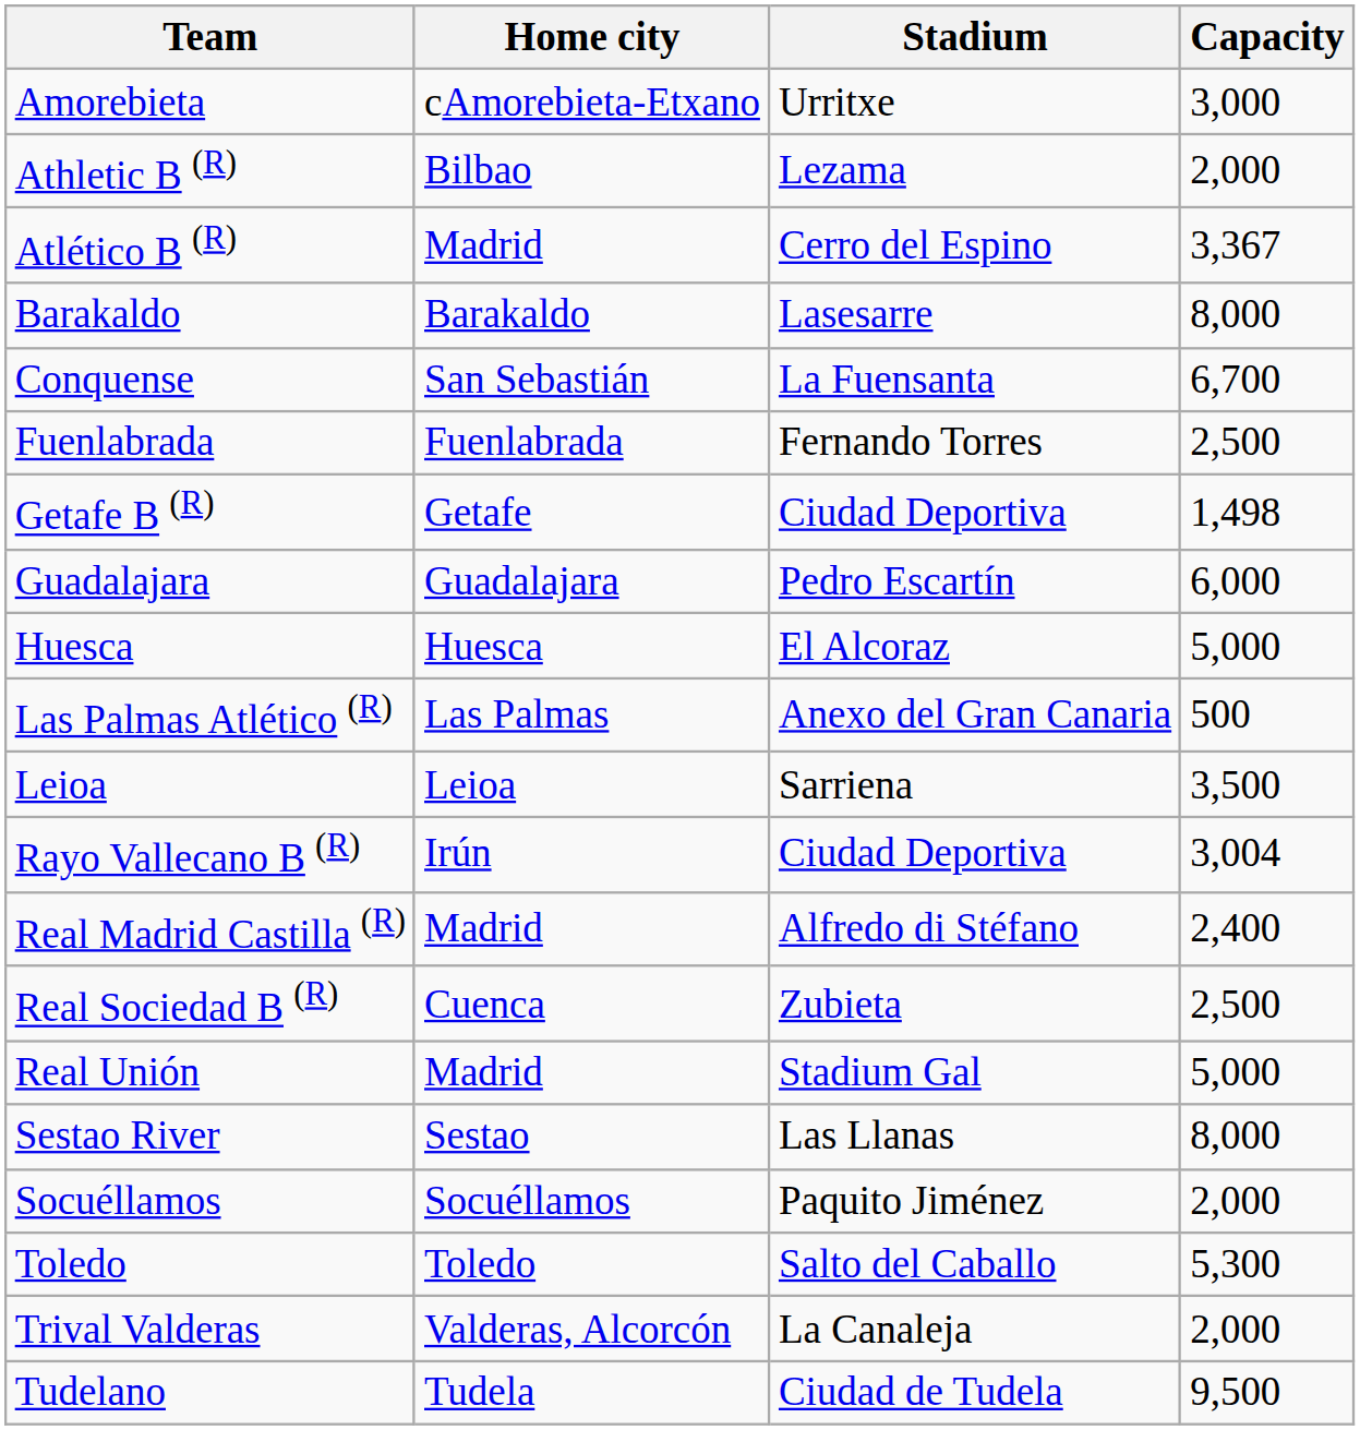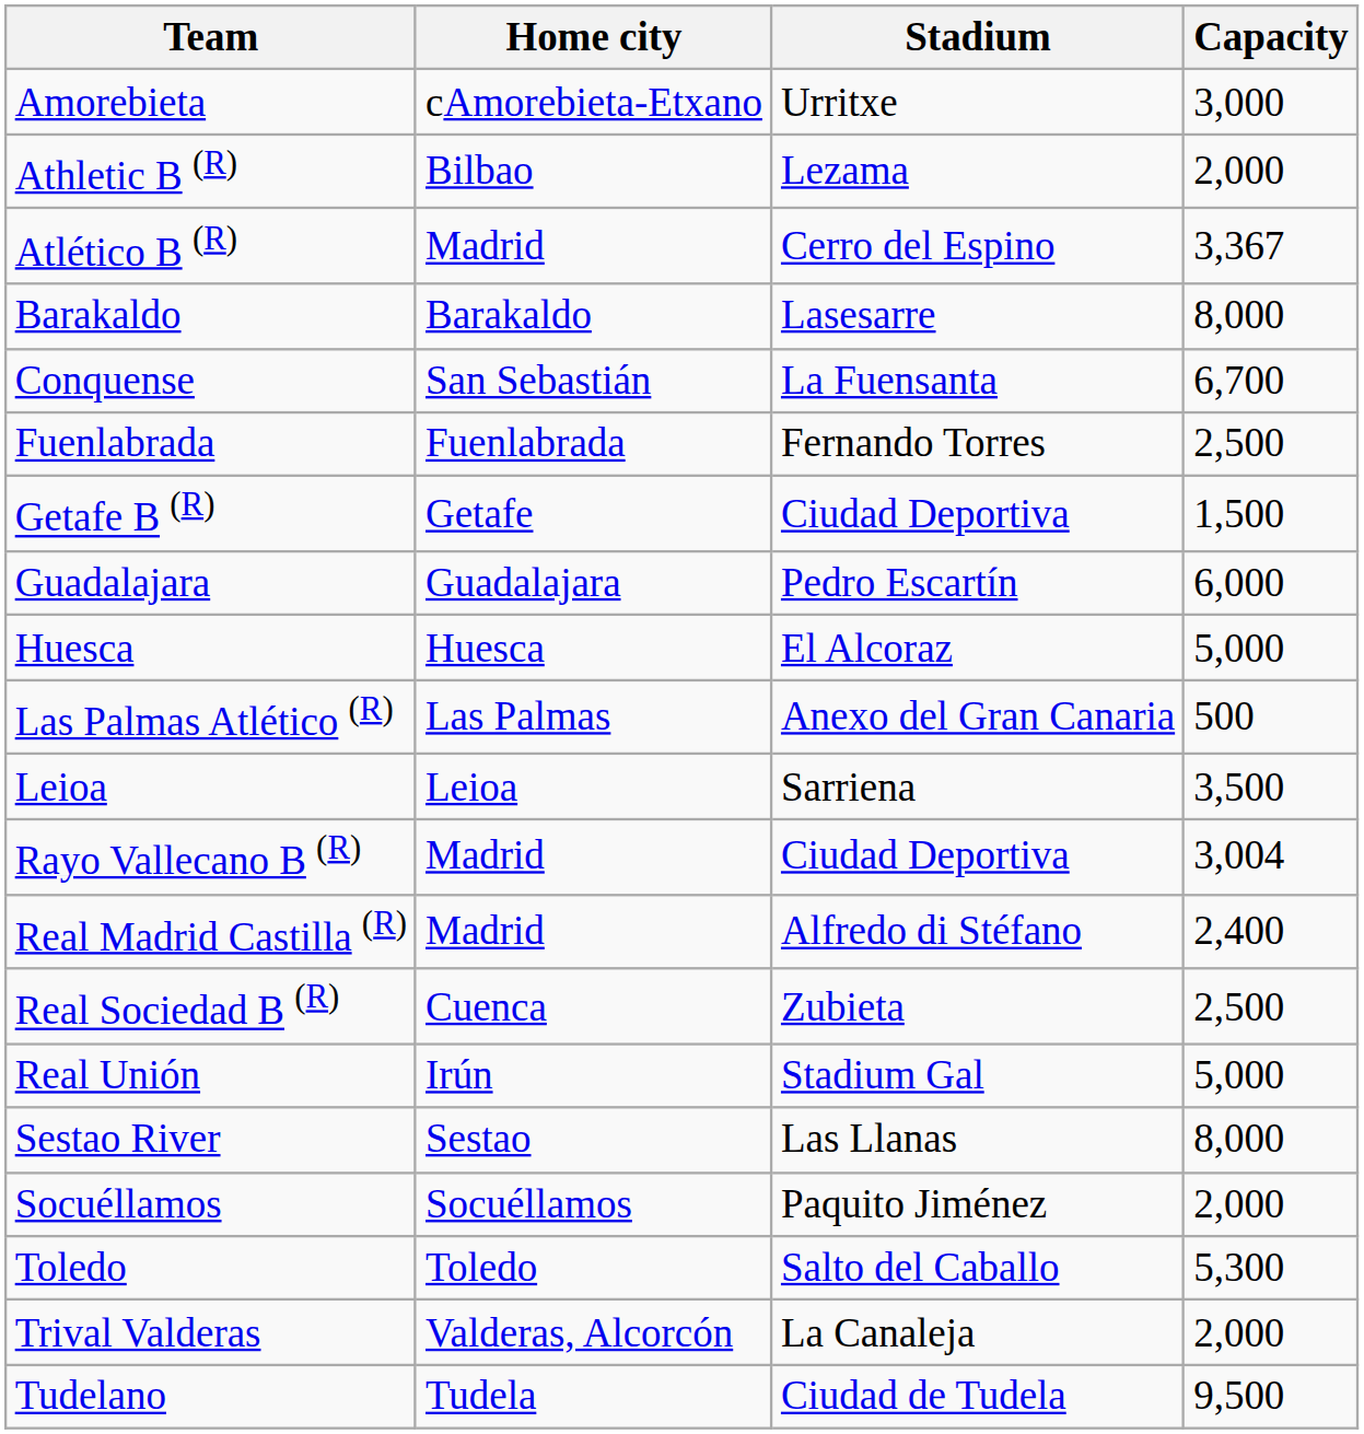Getafe B (R) | Capacity: 1,498 -> 1,500
Rayo Vallecano B (R) | Home city: Irún -> Madrid
Real Unión | Home city: Madrid -> Irún
